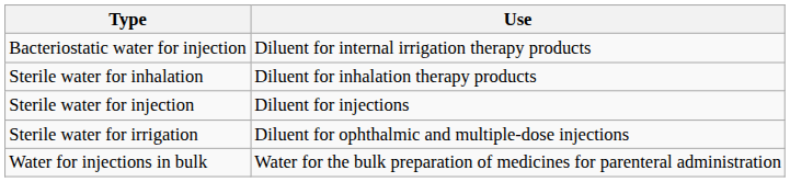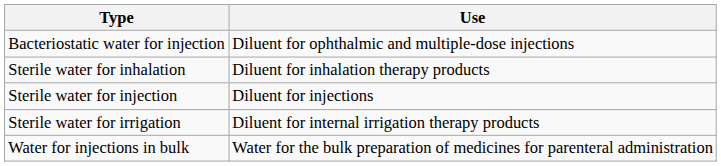Bacteriostatic water for injection | Use: Diluent for internal irrigation therapy products -> Diluent for ophthalmic and multiple-dose injections
Sterile water for irrigation | Use: Diluent for ophthalmic and multiple-dose injections -> Diluent for internal irrigation therapy products
